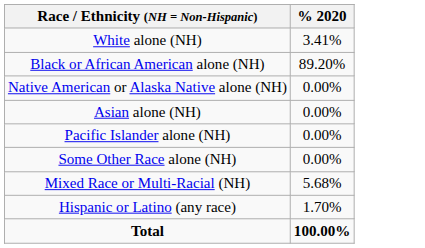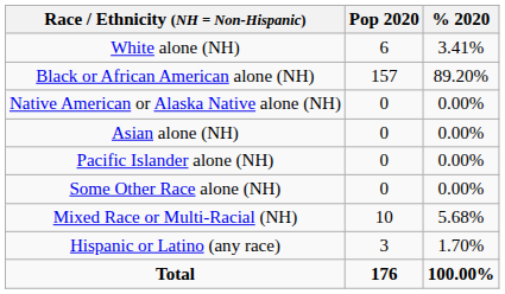+ column: Pop 2020 | 6 | 157 | 0 | 0 | 0 | 0 | 10 | 3 | 176
